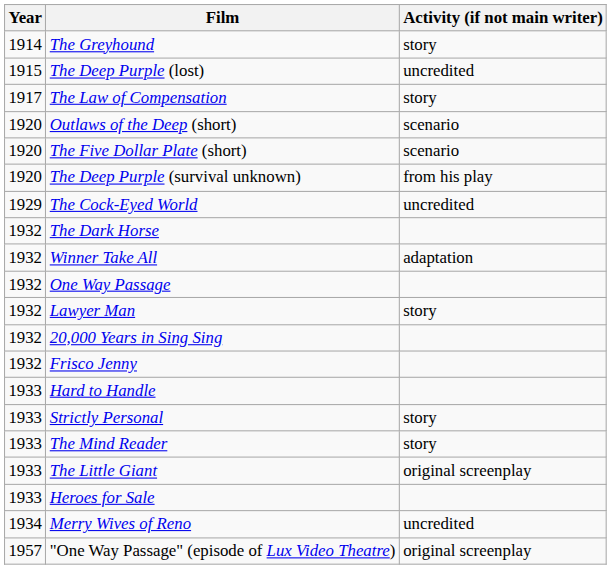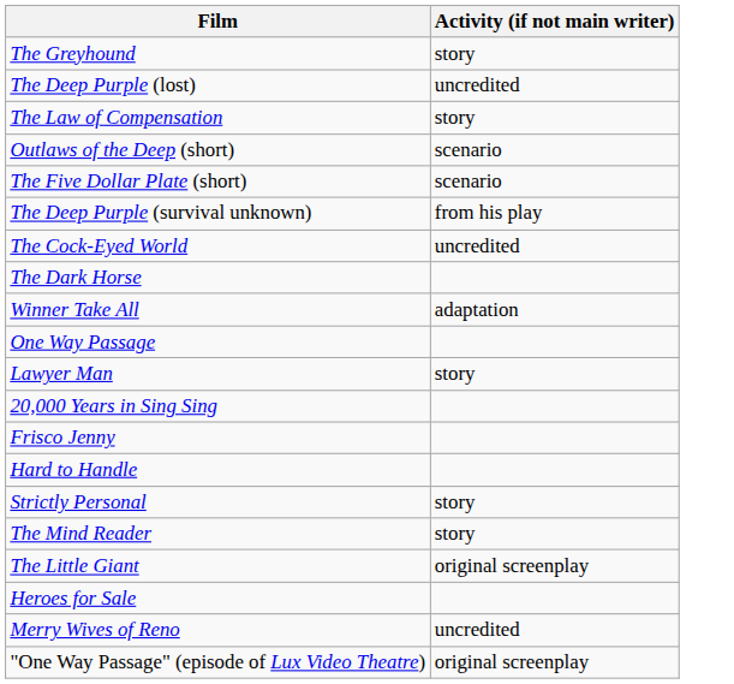- column: Year | 1914 | 1915 | 1917 | 1920 | 1920 | 1920 | 1929 | 1932 | 1932 | 1932 | 1932 | 1932 | 1932 | 1933 | 1933 | 1933 | 1933 | 1933 | 1934 | 1957
